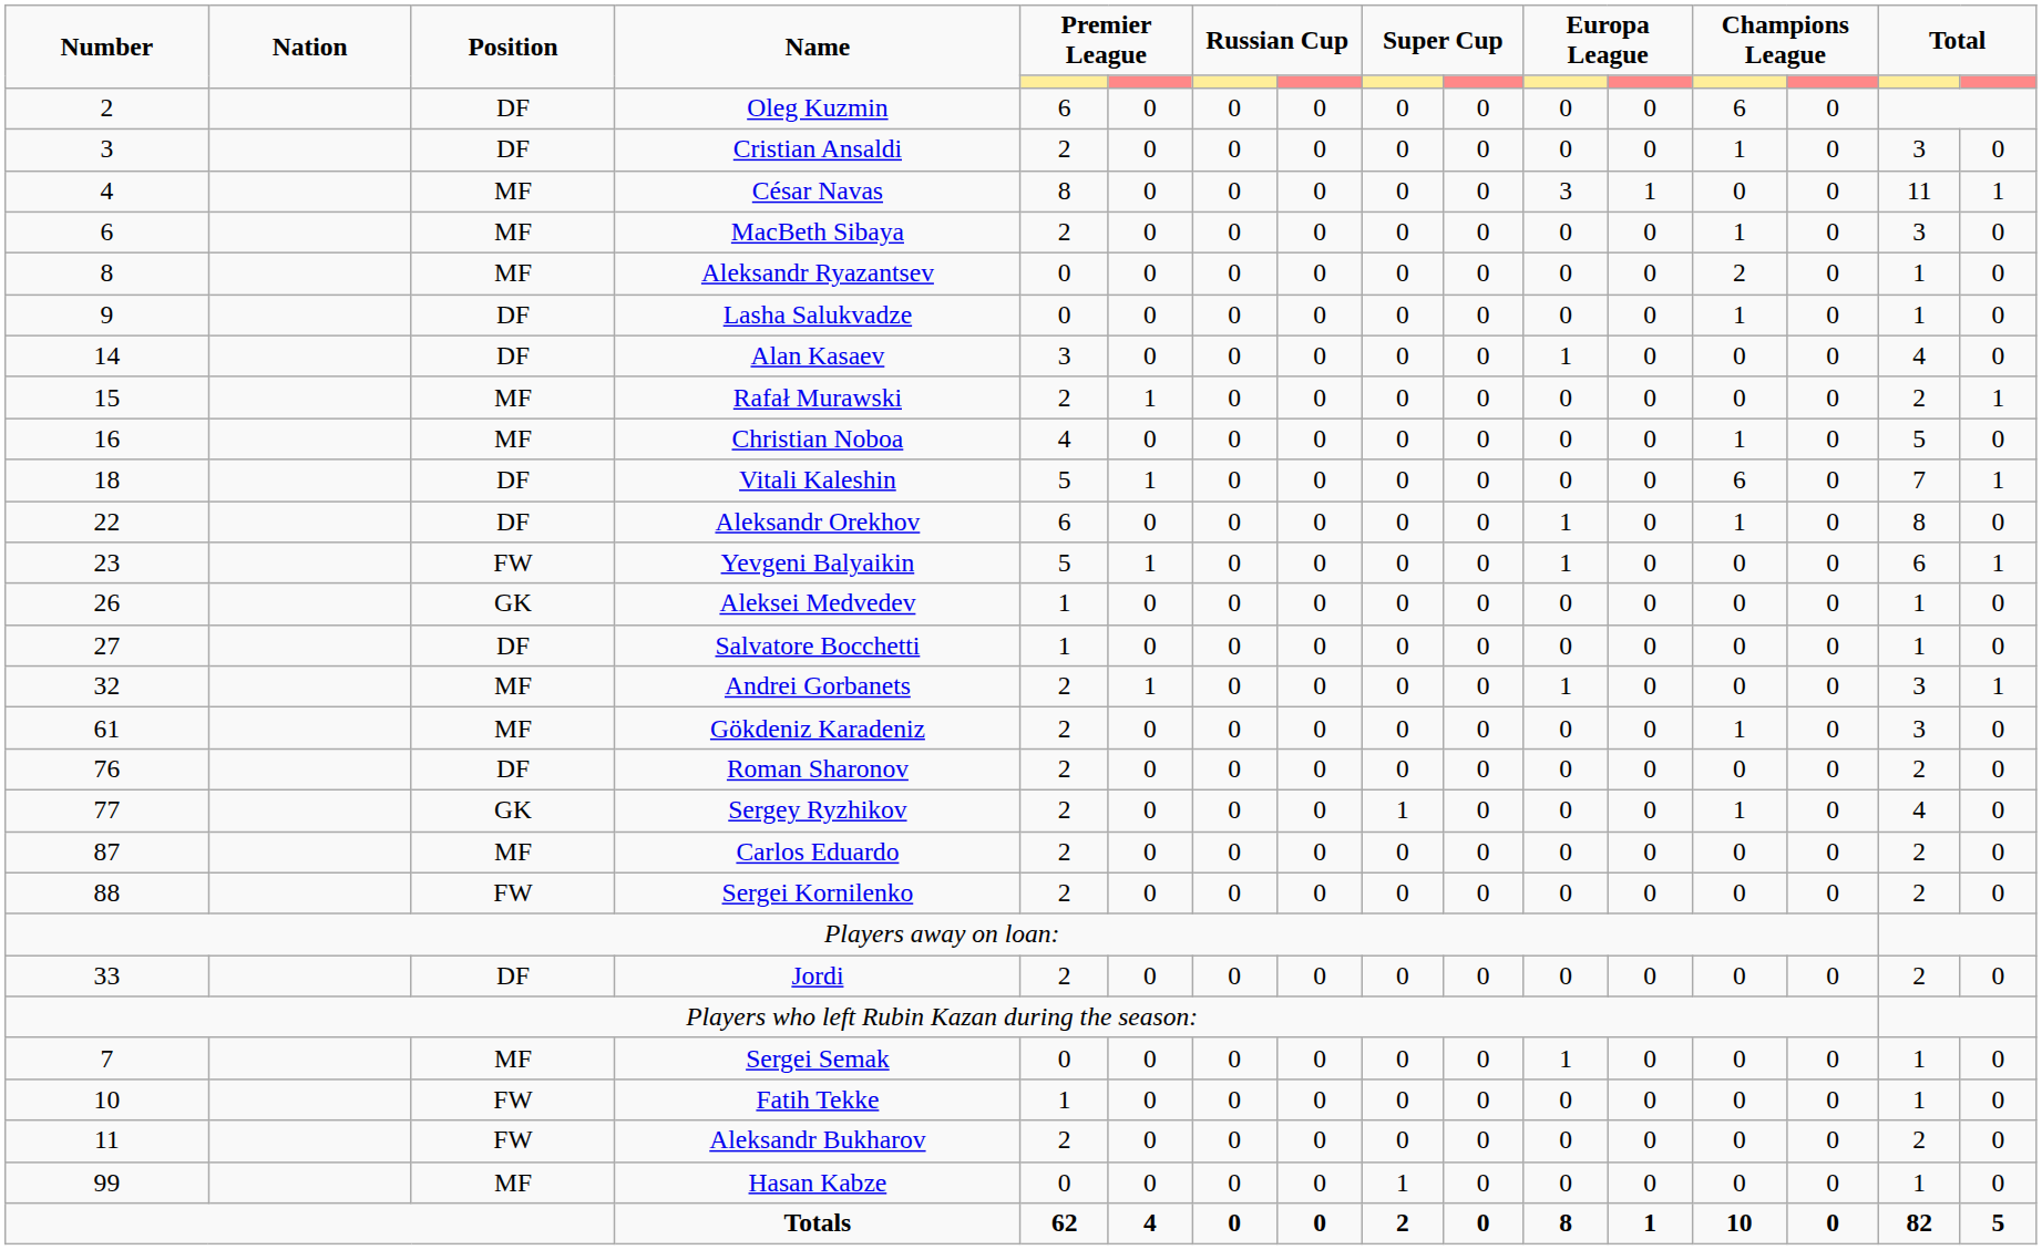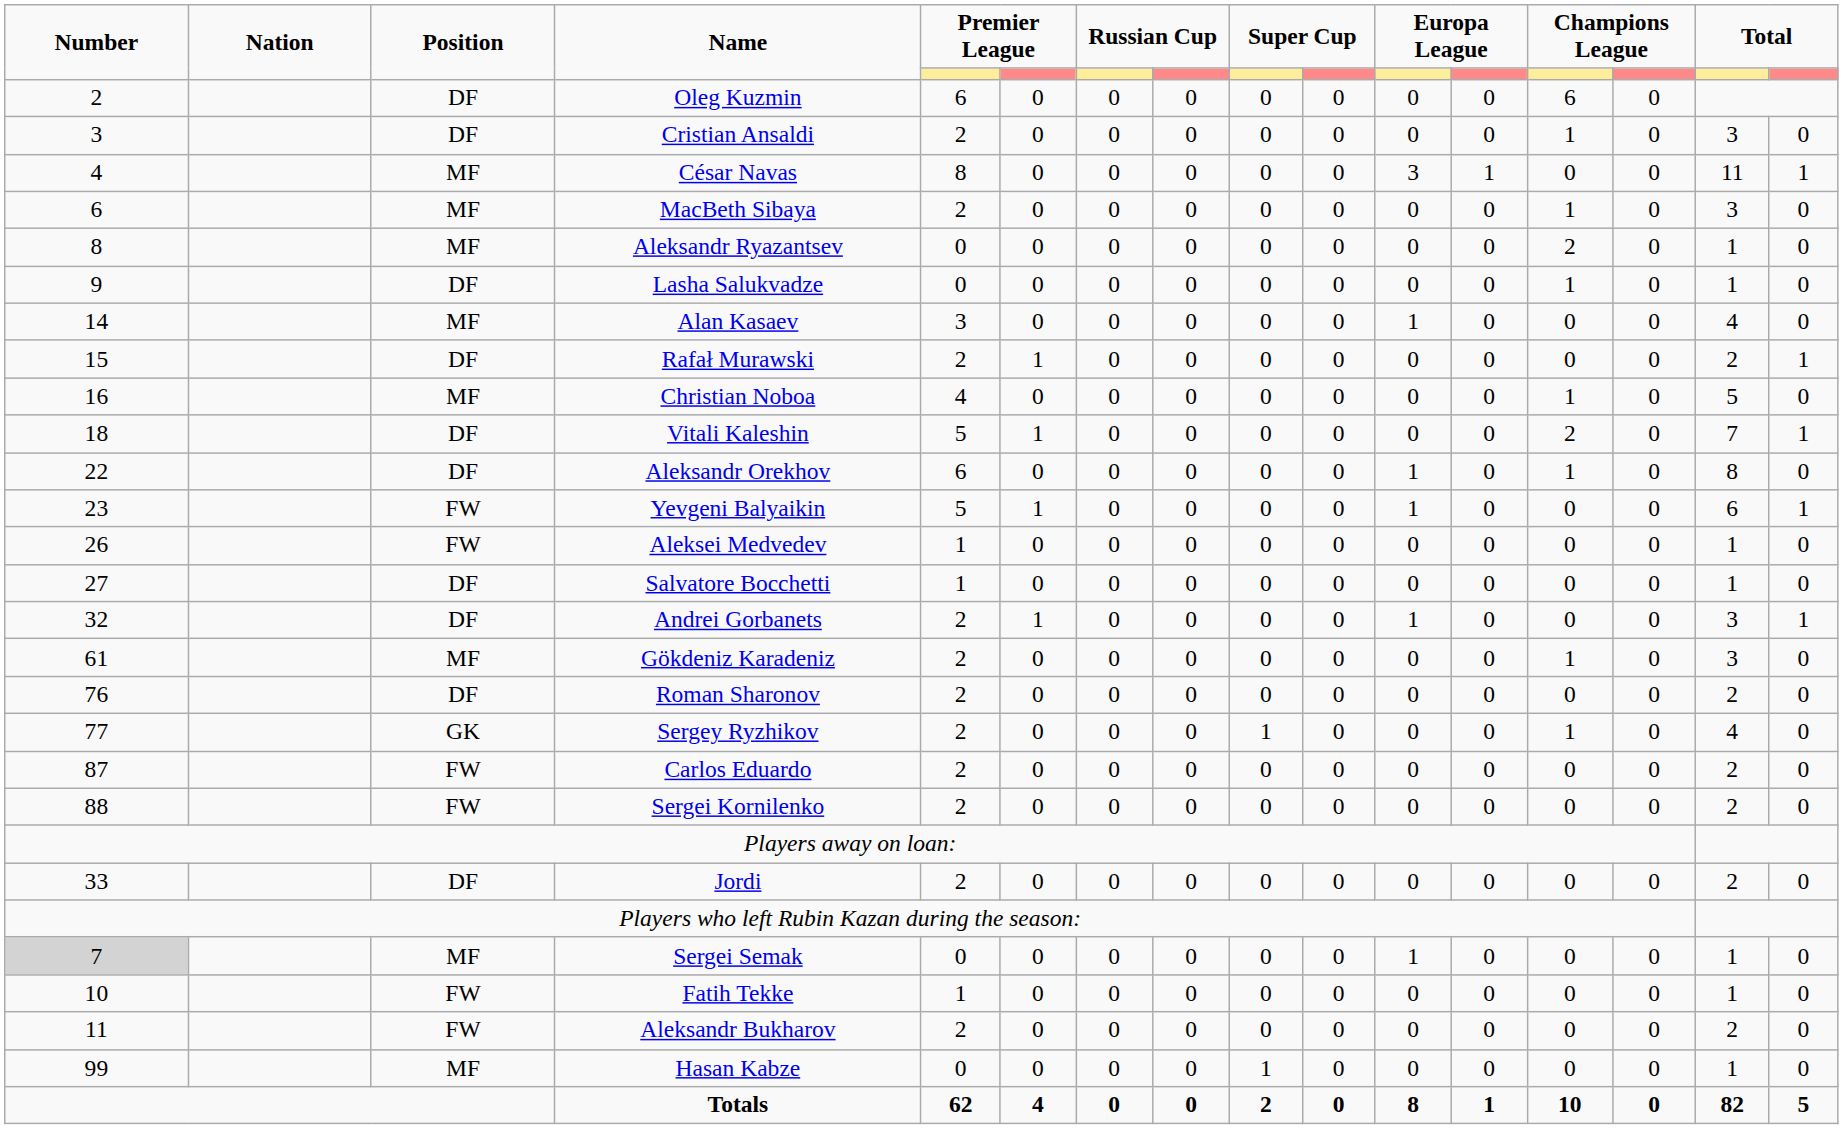Alan Kasaev | Position: DF -> MF
Rafał Murawski | Position: MF -> DF
Vitali Kaleshin | column 13: 6 -> 2
Aleksei Medvedev | Position: GK -> FW
Andrei Gorbanets | Position: MF -> DF
Carlos Eduardo | Position: MF -> FW
Sergei Semak | Number: no background -> lightgrey background
